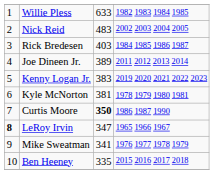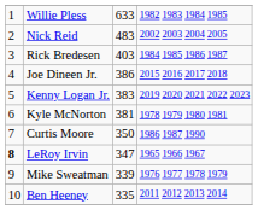Joe Dineen Jr. | column 3: 389 -> 386
Joe Dineen Jr. | column 4: 2011 2012 2013 2014 -> 2015 2016 2017 2018
Curtis Moore | column 3: bold -> normal
Mike Sweatman | column 3: 341 -> 339
Ben Heeney | column 4: 2015 2016 2017 2018 -> 2011 2012 2013 2014
